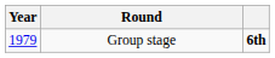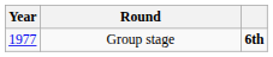Group stage | Year: 1979 -> 1977
